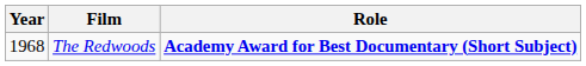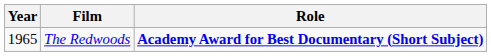The Redwoods | Year: 1968 -> 1965
